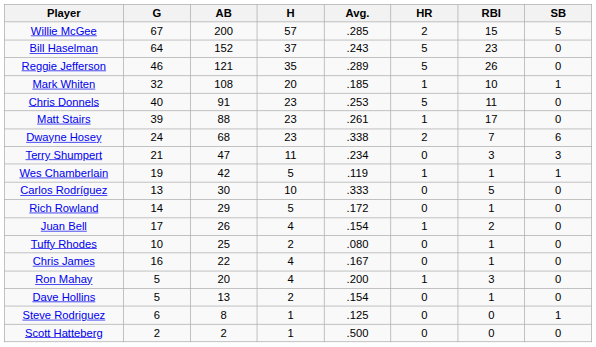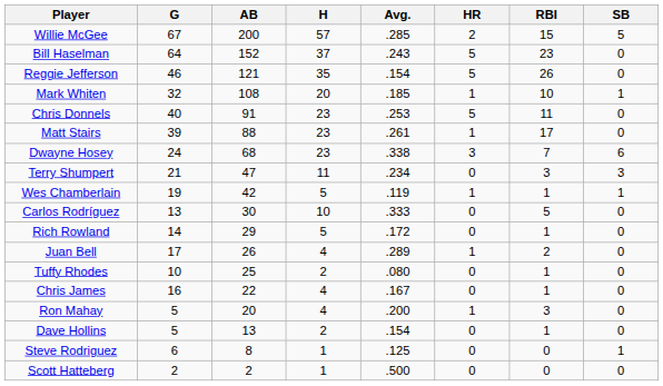Reggie Jefferson | Avg.: .289 -> .154
Dwayne Hosey | HR: 2 -> 3
Juan Bell | Avg.: .154 -> .289
